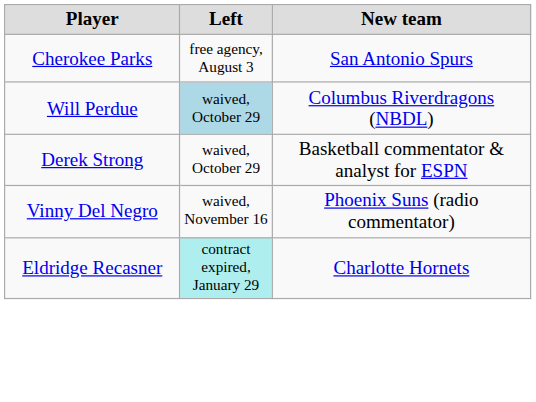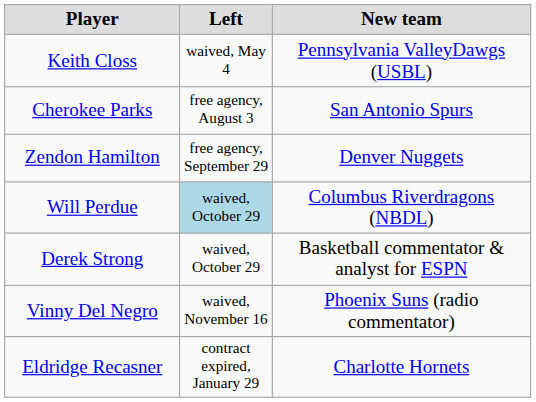+ row: Keith Closs | waived, May 4 | Pennsylvania ValleyDawgs (USBL)
+ row: Zendon Hamilton | free agency, September 29 | Denver Nuggets
Eldridge Recasner | Left: paleturquoise background -> no background
